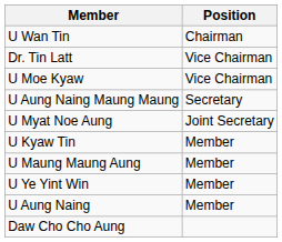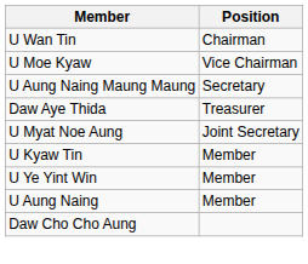- row: Dr. Tin Latt | Vice Chairman
+ row: Daw Aye Thida | Treasurer
- row: U Maung Maung Aung | Member
